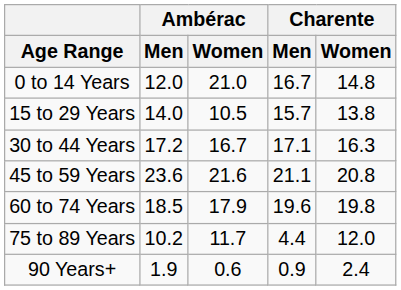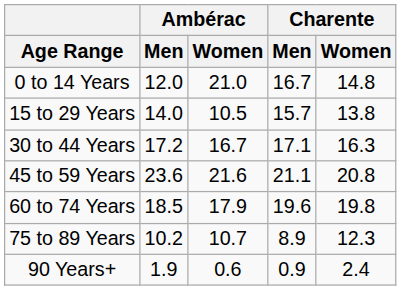75 to 89 Years | Ambérac / Women: 11.7 -> 10.7
75 to 89 Years | Charente / Men: 4.4 -> 8.9
75 to 89 Years | Charente / Women: 12.0 -> 12.3
